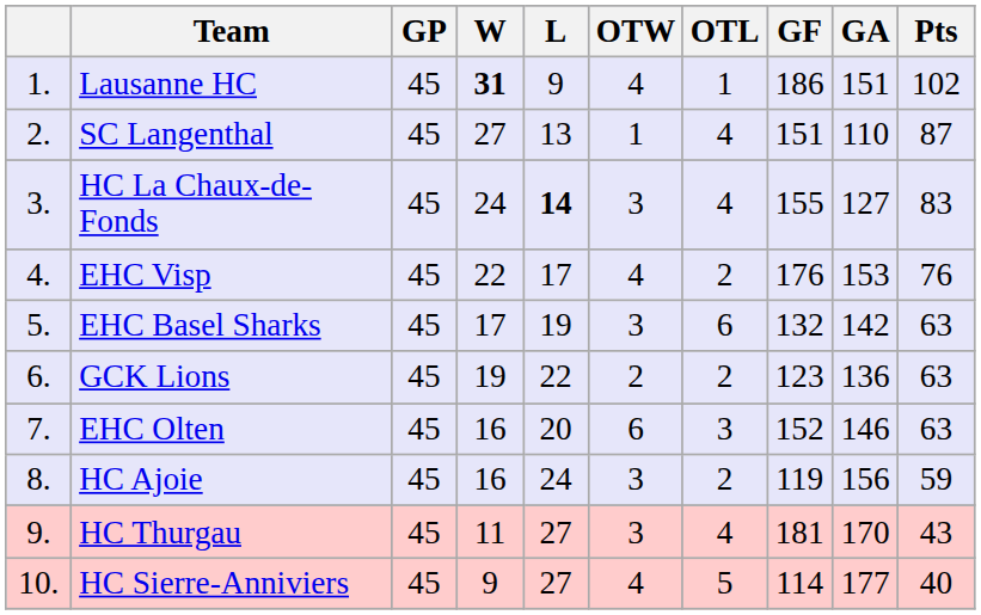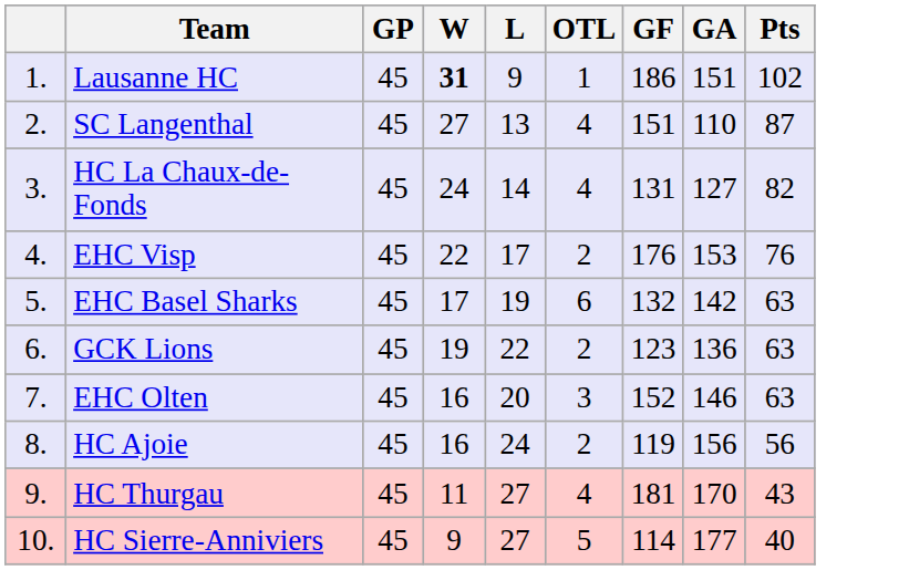- column: OTW | 4 | 1 | 3 | 4 | 3 | 2 | 6 | 3 | 3 | 4
HC La Chaux-de-Fonds | L: bold -> normal
HC La Chaux-de-Fonds | GF: 155 -> 131
HC La Chaux-de-Fonds | Pts: 83 -> 82
HC Ajoie | Pts: 59 -> 56
